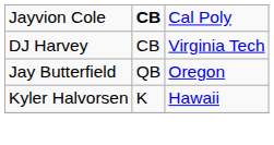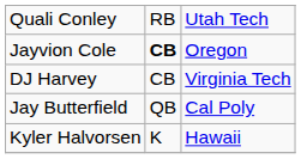+ row: Quali Conley | RB | Utah Tech
Jayvion Cole | column 3: Cal Poly -> Oregon
Jay Butterfield | column 3: Oregon -> Cal Poly
